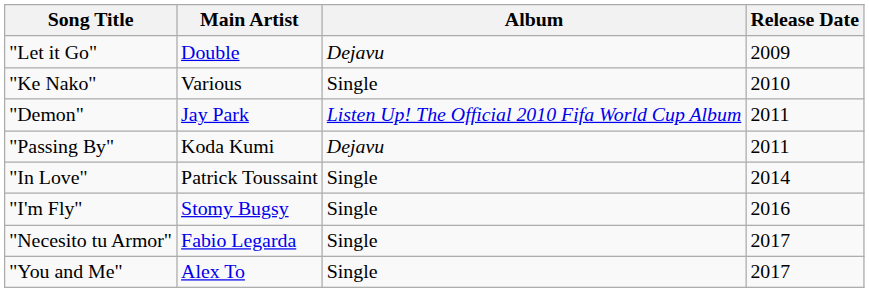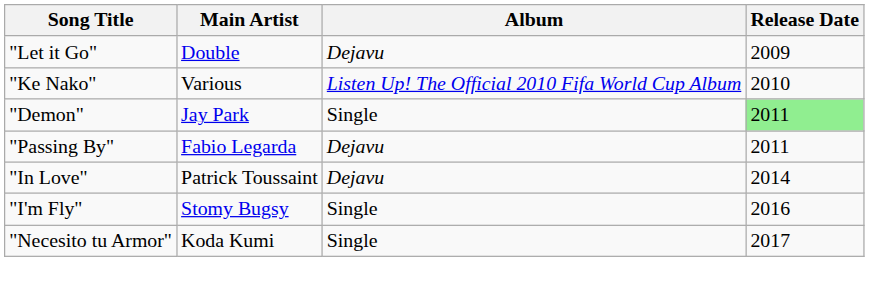"Ke Nako" | Album: Single -> Listen Up! The Official 2010 Fifa World Cup Album
"Demon" | Album: Listen Up! The Official 2010 Fifa World Cup Album -> Single
"Demon" | Release Date: no background -> lightgreen background
"Passing By" | Main Artist: Koda Kumi -> Fabio Legarda
"In Love" | Album: Single -> Dejavu
"Necesito tu Armor" | Main Artist: Fabio Legarda -> Koda Kumi
- row: "You and Me" | Alex To | Single | 2017
